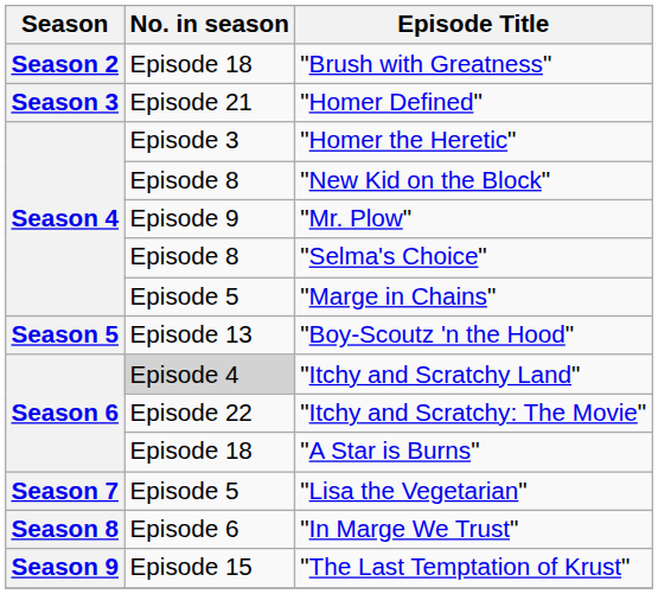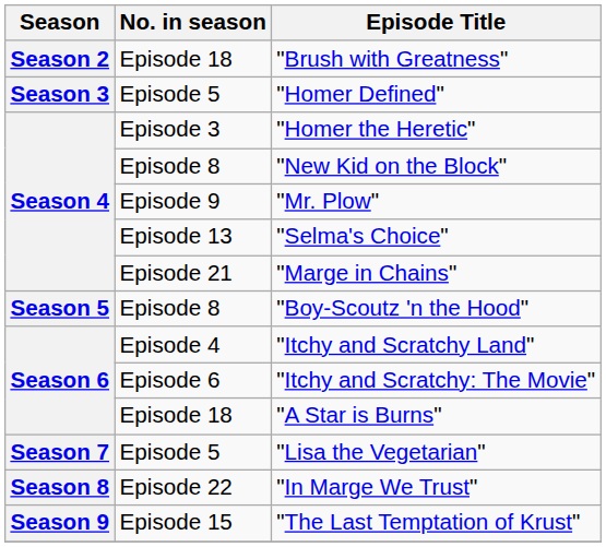"Homer Defined" | No. in season: Episode 21 -> Episode 5
"Selma's Choice" | No. in season: Episode 8 -> Episode 13
"Marge in Chains" | No. in season: Episode 5 -> Episode 21
"Boy-Scoutz 'n the Hood" | No. in season: Episode 13 -> Episode 8
"Itchy and Scratchy Land" | No. in season: lightgrey background -> no background
"Itchy and Scratchy: The Movie" | No. in season: Episode 22 -> Episode 6
"In Marge We Trust" | No. in season: Episode 6 -> Episode 22
